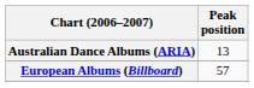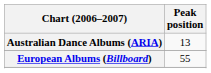European Albums (Billboard) | Peak position: 57 -> 55
